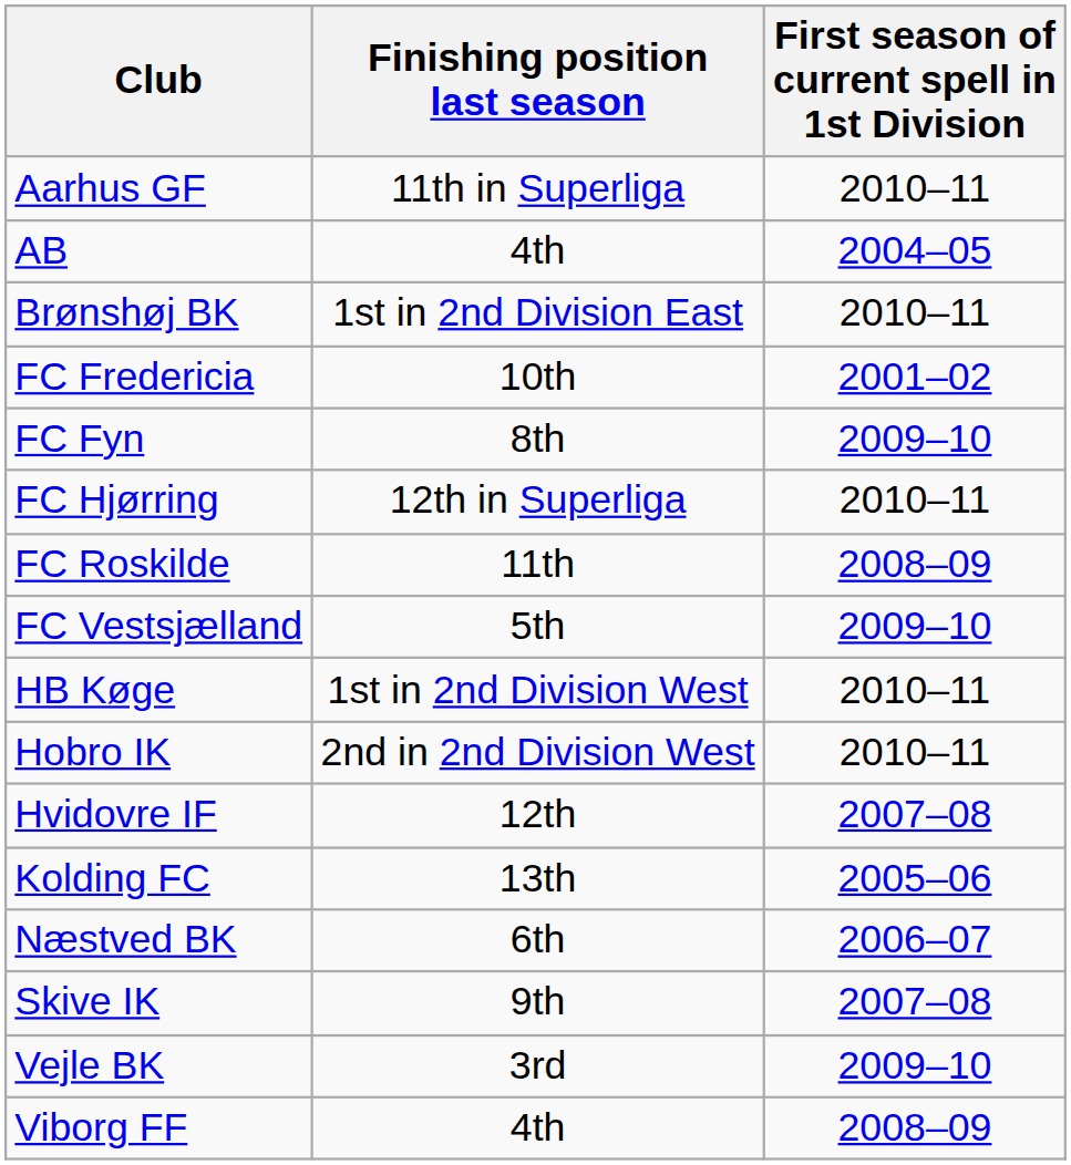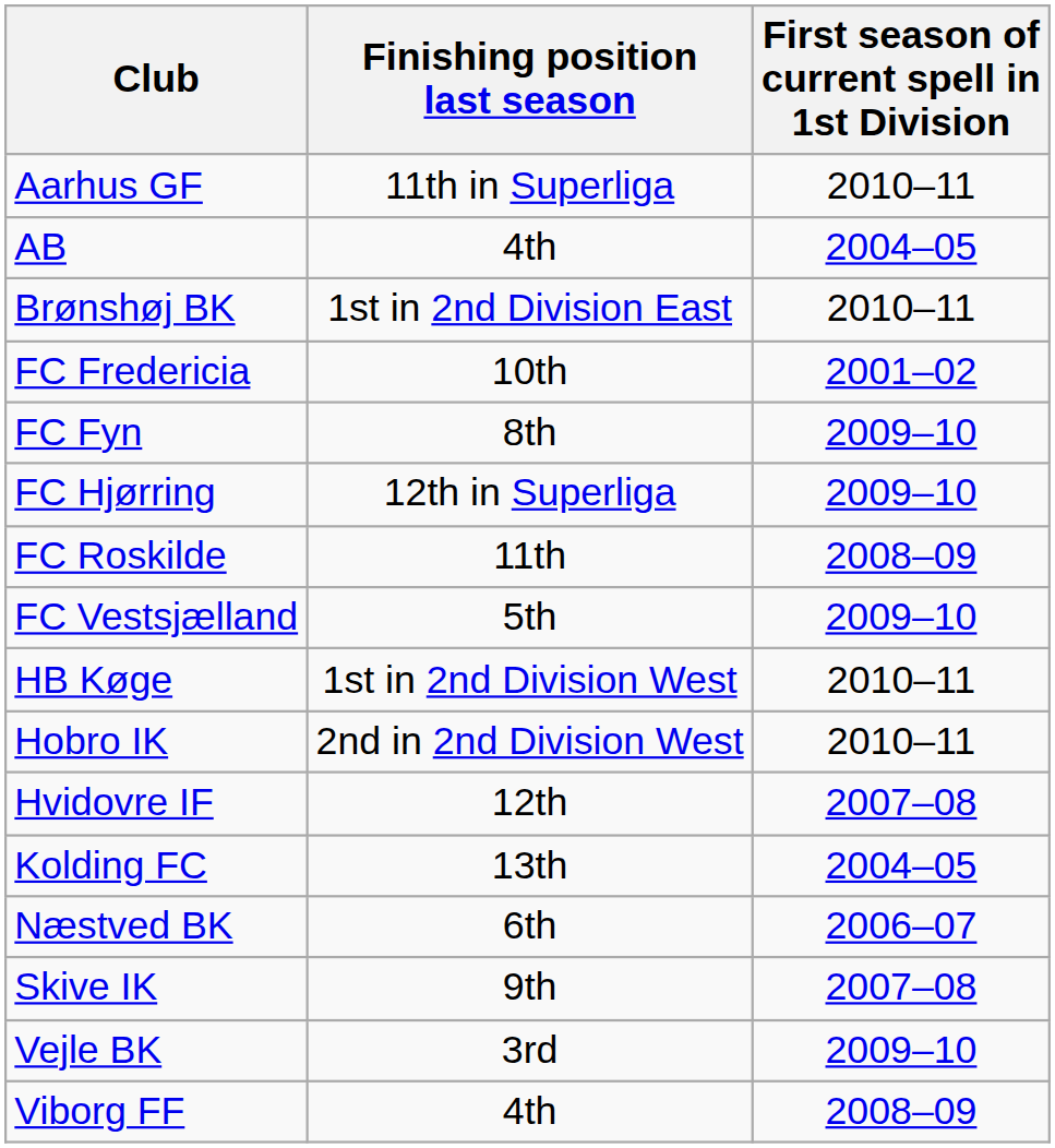FC Hjørring | First season of current spell in 1st Division: 2010–11 -> 2009–10
Kolding FC | First season of current spell in 1st Division: 2005–06 -> 2004–05
